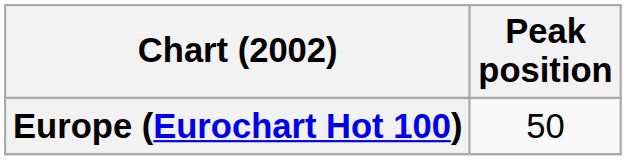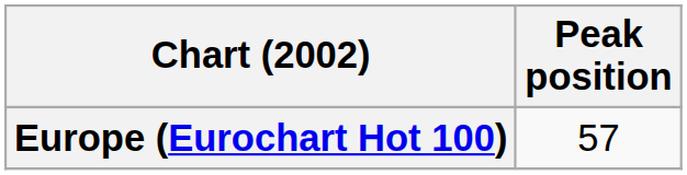Europe (Eurochart Hot 100) | Peak position: 50 -> 57
